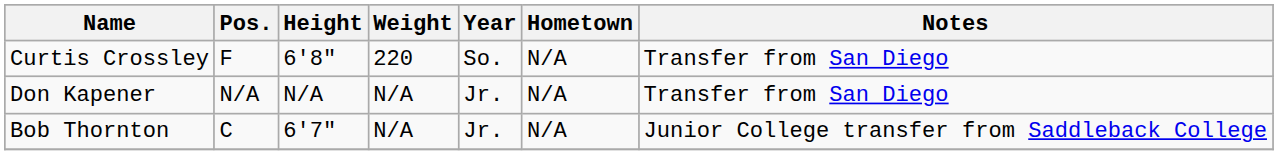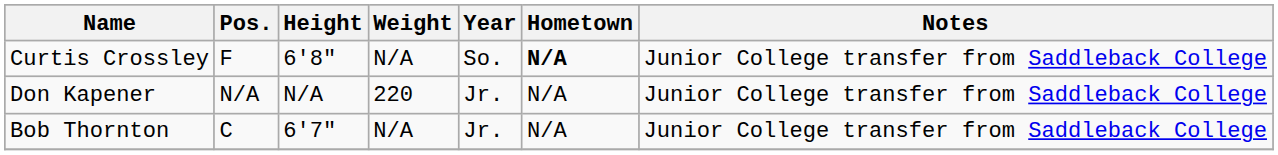Curtis Crossley | Weight: 220 -> N/A
Curtis Crossley | Hometown: normal -> bold
Curtis Crossley | Notes: Transfer from San Diego -> Junior College transfer from Saddleback College
Don Kapener | Weight: N/A -> 220
Don Kapener | Notes: Transfer from San Diego -> Junior College transfer from Saddleback College
